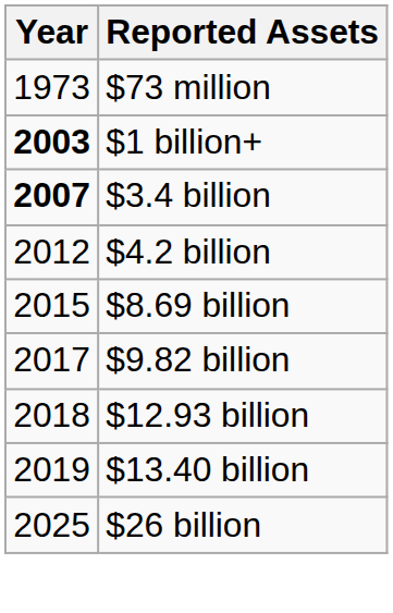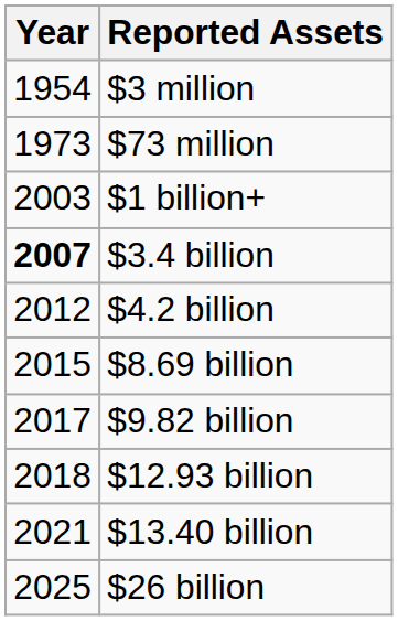+ row: 1954 | $3 million
$1 billion+ | Year: bold -> normal
$13.40 billion | Year: 2019 -> 2021
